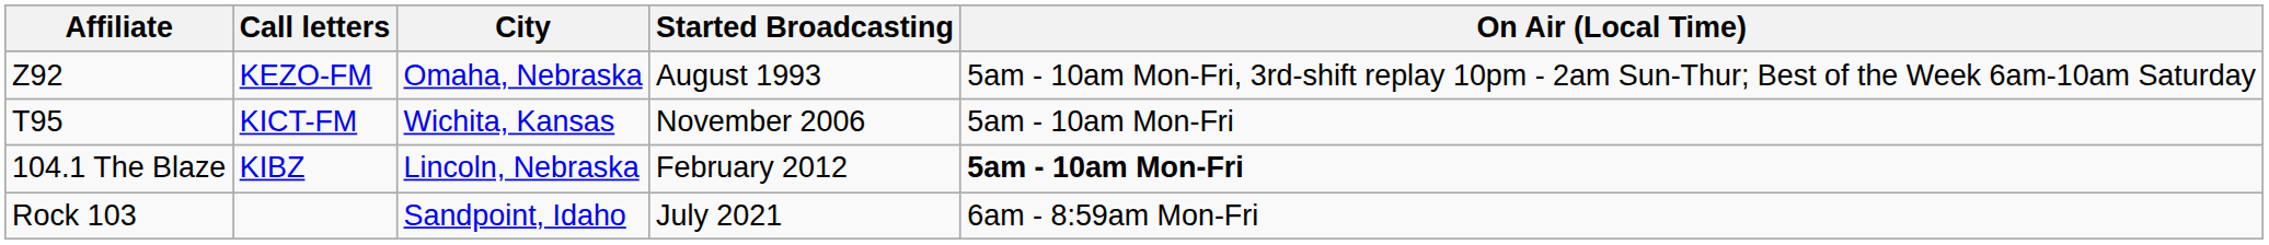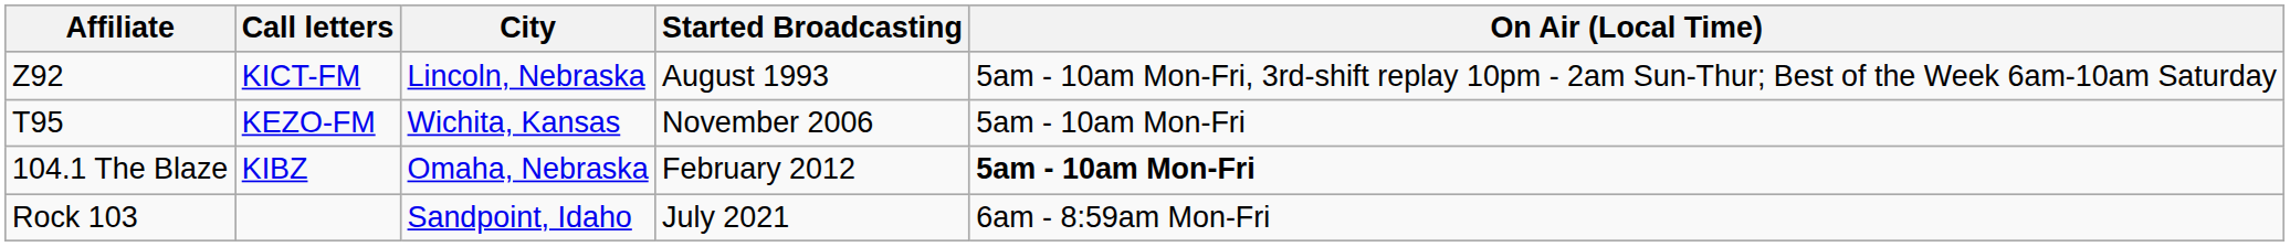Z92 | Call letters: KEZO-FM -> KICT-FM
Z92 | City: Omaha, Nebraska -> Lincoln, Nebraska
T95 | Call letters: KICT-FM -> KEZO-FM
104.1 The Blaze | City: Lincoln, Nebraska -> Omaha, Nebraska
